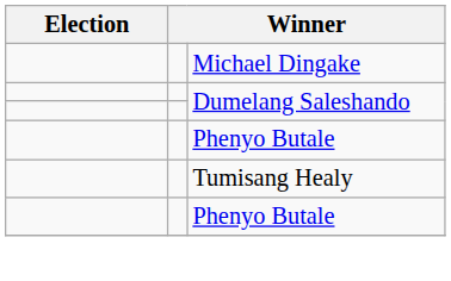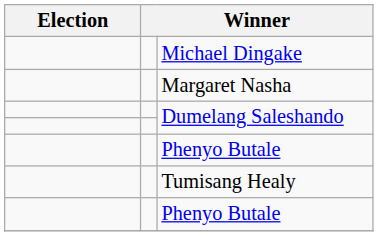+ row: Margaret Nasha
